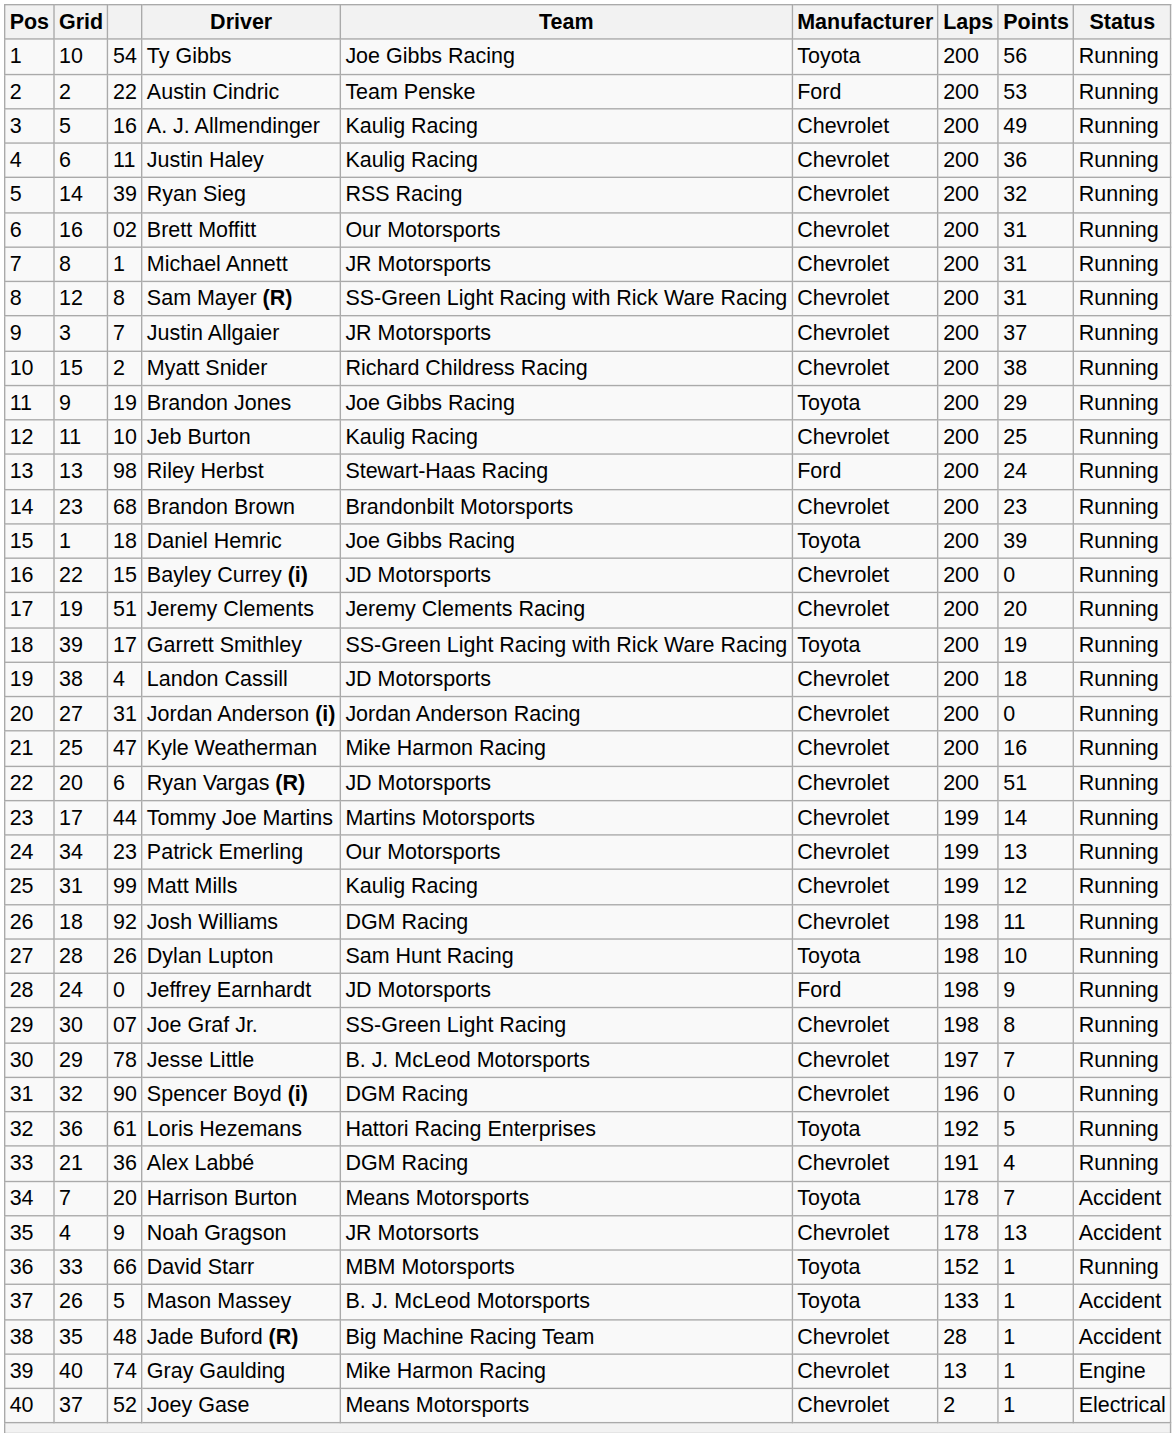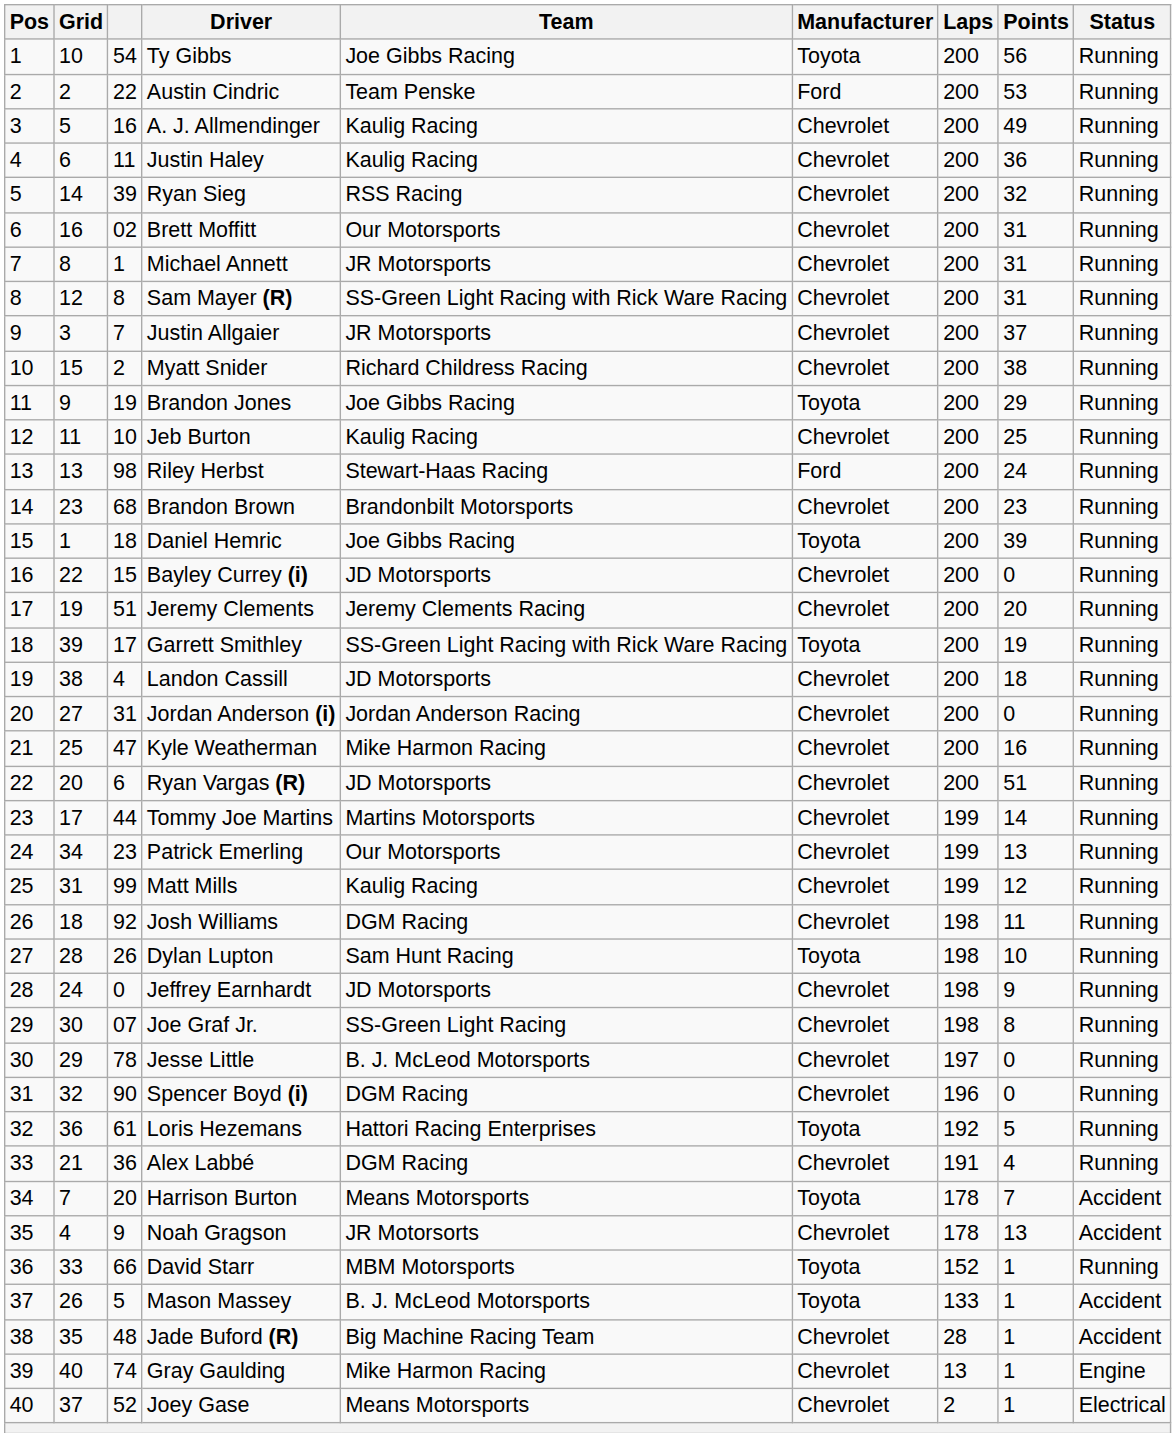Jeffrey Earnhardt | Manufacturer: Ford -> Chevrolet
Jesse Little | Points: 7 -> 0
